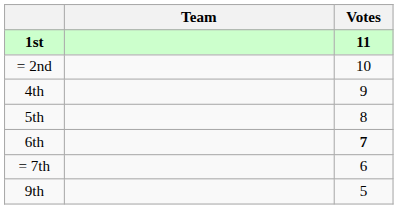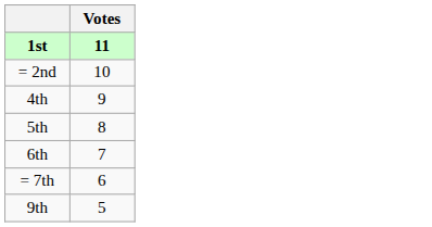- column: Team
6th | Votes: bold -> normal
